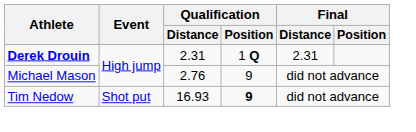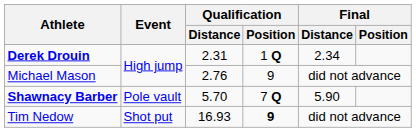Derek Drouin | Final / Distance: 2.31 -> 2.34
+ row: Shawnacy Barber | Pole vault | 5.70 | 7 Q | 5.90
